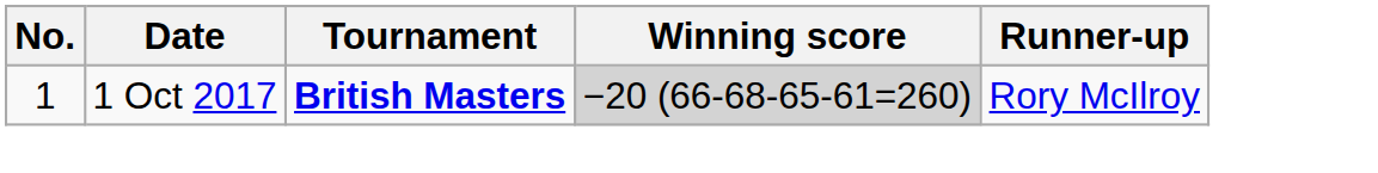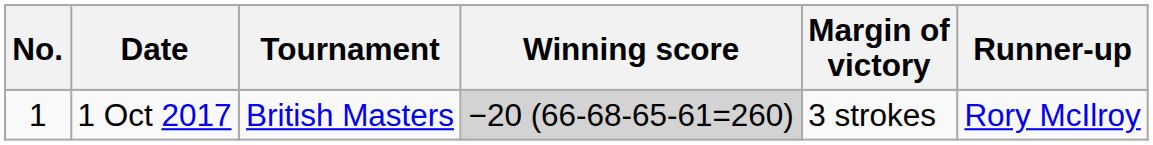+ column: Margin of victory | 3 strokes
1 Oct 2017 | Tournament: bold -> normal
